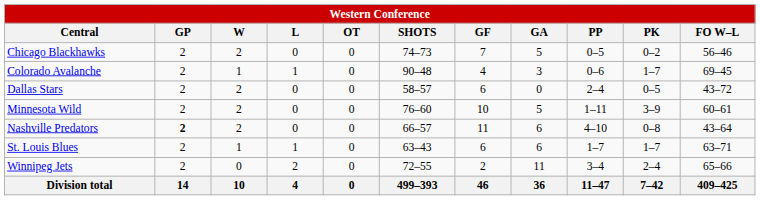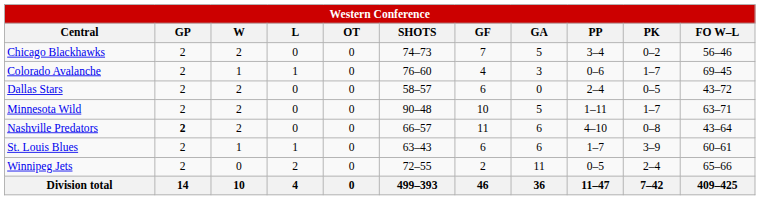Chicago Blackhawks | column 9: 0–5 -> 3–4
Colorado Avalanche | column 6: 90–48 -> 76–60
Minnesota Wild | column 6: 76–60 -> 90–48
Minnesota Wild | column 10: 3–9 -> 1–7
Minnesota Wild | column 11: 60–61 -> 63–71
St. Louis Blues | column 10: 1–7 -> 3–9
St. Louis Blues | column 11: 63–71 -> 60–61
Winnipeg Jets | column 9: 3–4 -> 0–5
